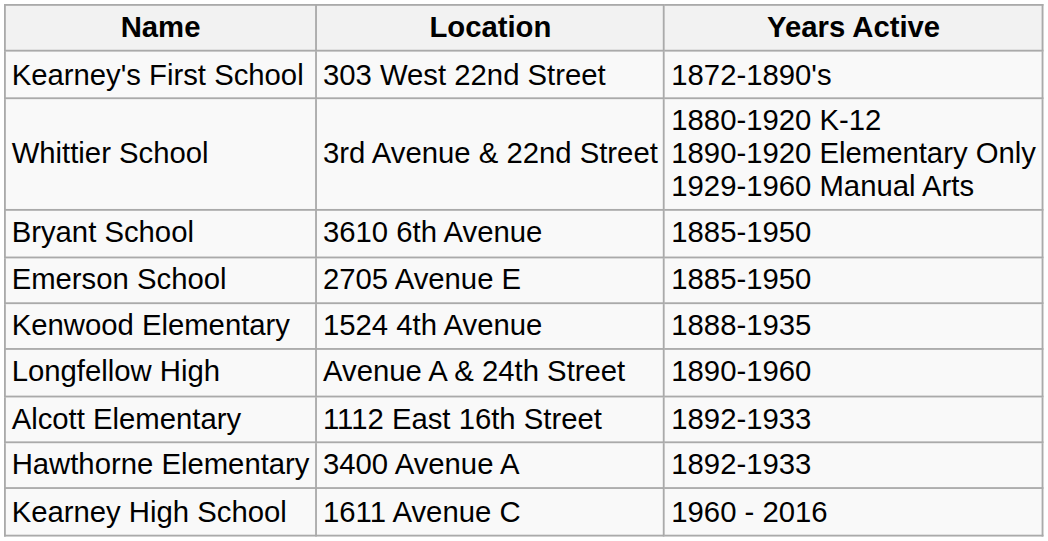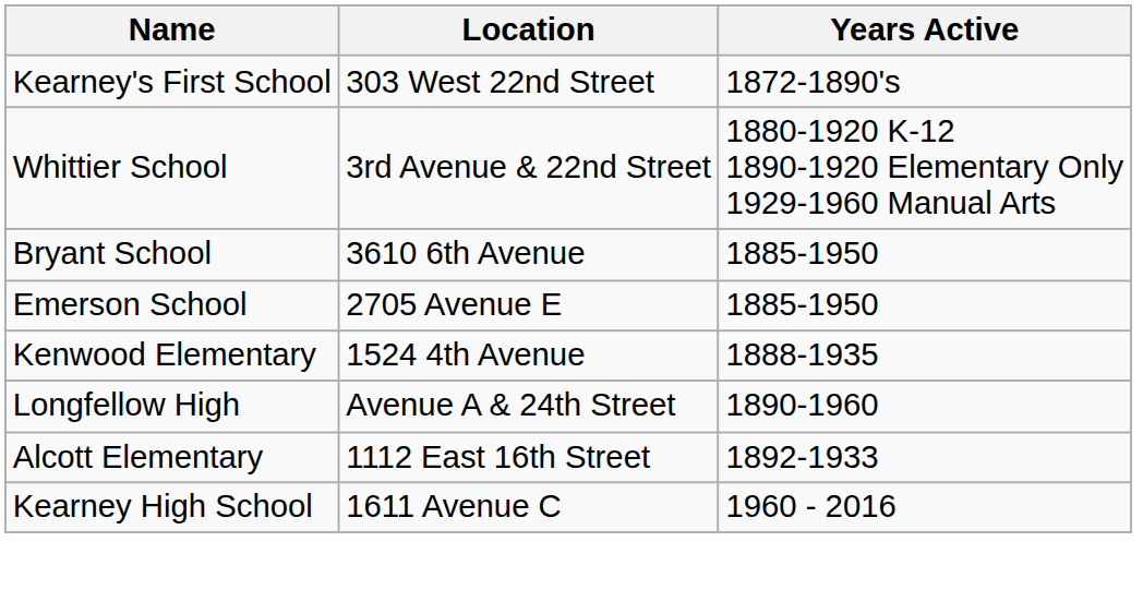- row: Hawthorne Elementary | 3400 Avenue A | 1892-1933
